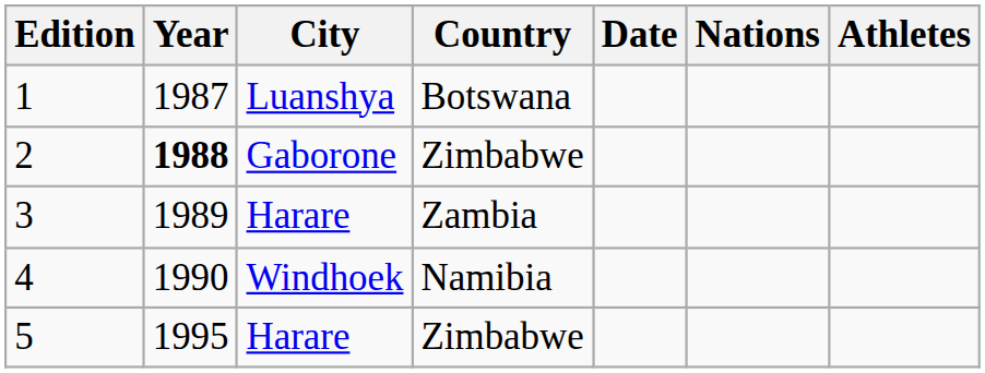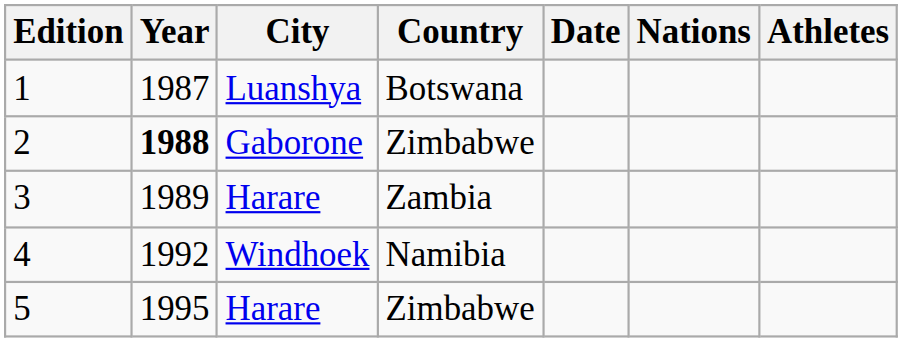4 | Year: 1990 -> 1992
